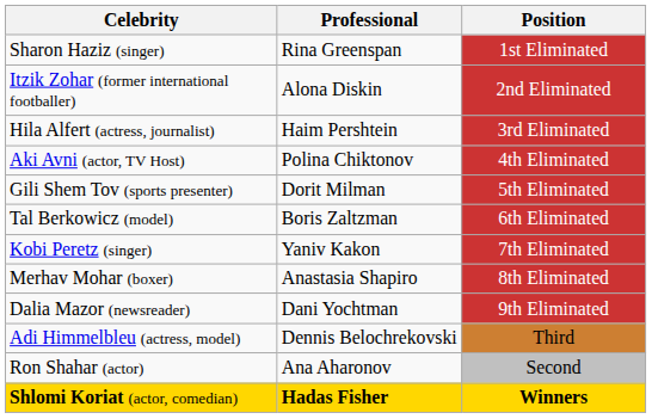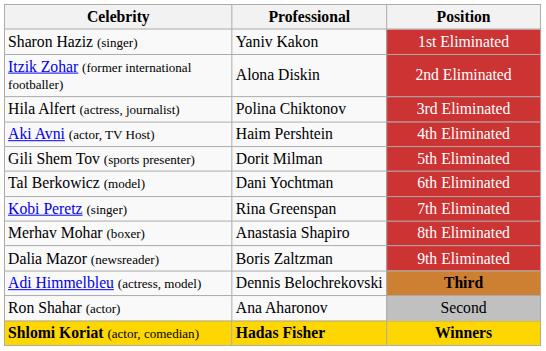Sharon Haziz (singer) | Professional: Rina Greenspan -> Yaniv Kakon
Hila Alfert (actress, journalist) | Professional: Haim Pershtein -> Polina Chiktonov
Aki Avni (actor, TV Host) | Professional: Polina Chiktonov -> Haim Pershtein
Tal Berkowicz (model) | Professional: Boris Zaltzman -> Dani Yochtman
Kobi Peretz (singer) | Professional: Yaniv Kakon -> Rina Greenspan
Dalia Mazor (newsreader) | Professional: Dani Yochtman -> Boris Zaltzman
Adi Himmelbleu (actress, model) | Position: normal -> bold
